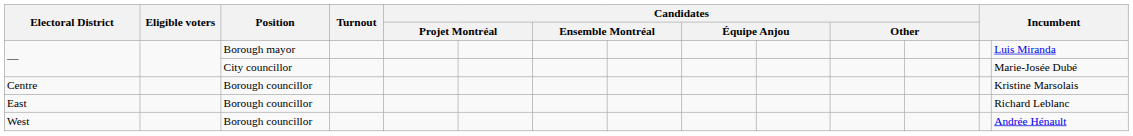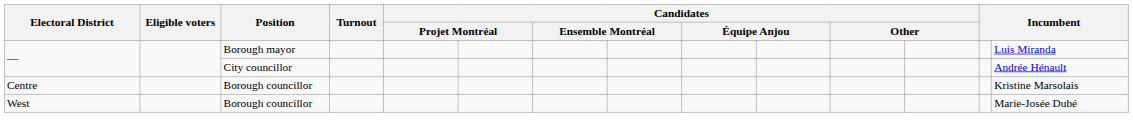— / City councillor | column 14: Marie-Josée Dubé -> Andrée Hénault
- row: East | Borough councillor | Richard Leblanc
West | column 14: Andrée Hénault -> Marie-Josée Dubé
